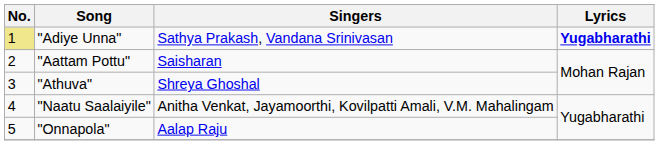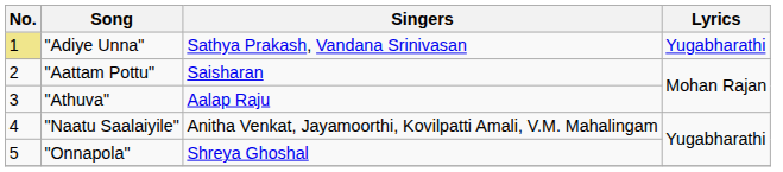"Adiye Unna" | Lyrics: bold -> normal
"Athuva" | Singers: Shreya Ghoshal -> Aalap Raju
"Onnapola" | Singers: Aalap Raju -> Shreya Ghoshal
